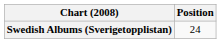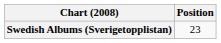Swedish Albums (Sverigetopplistan) | Position: 24 -> 23
